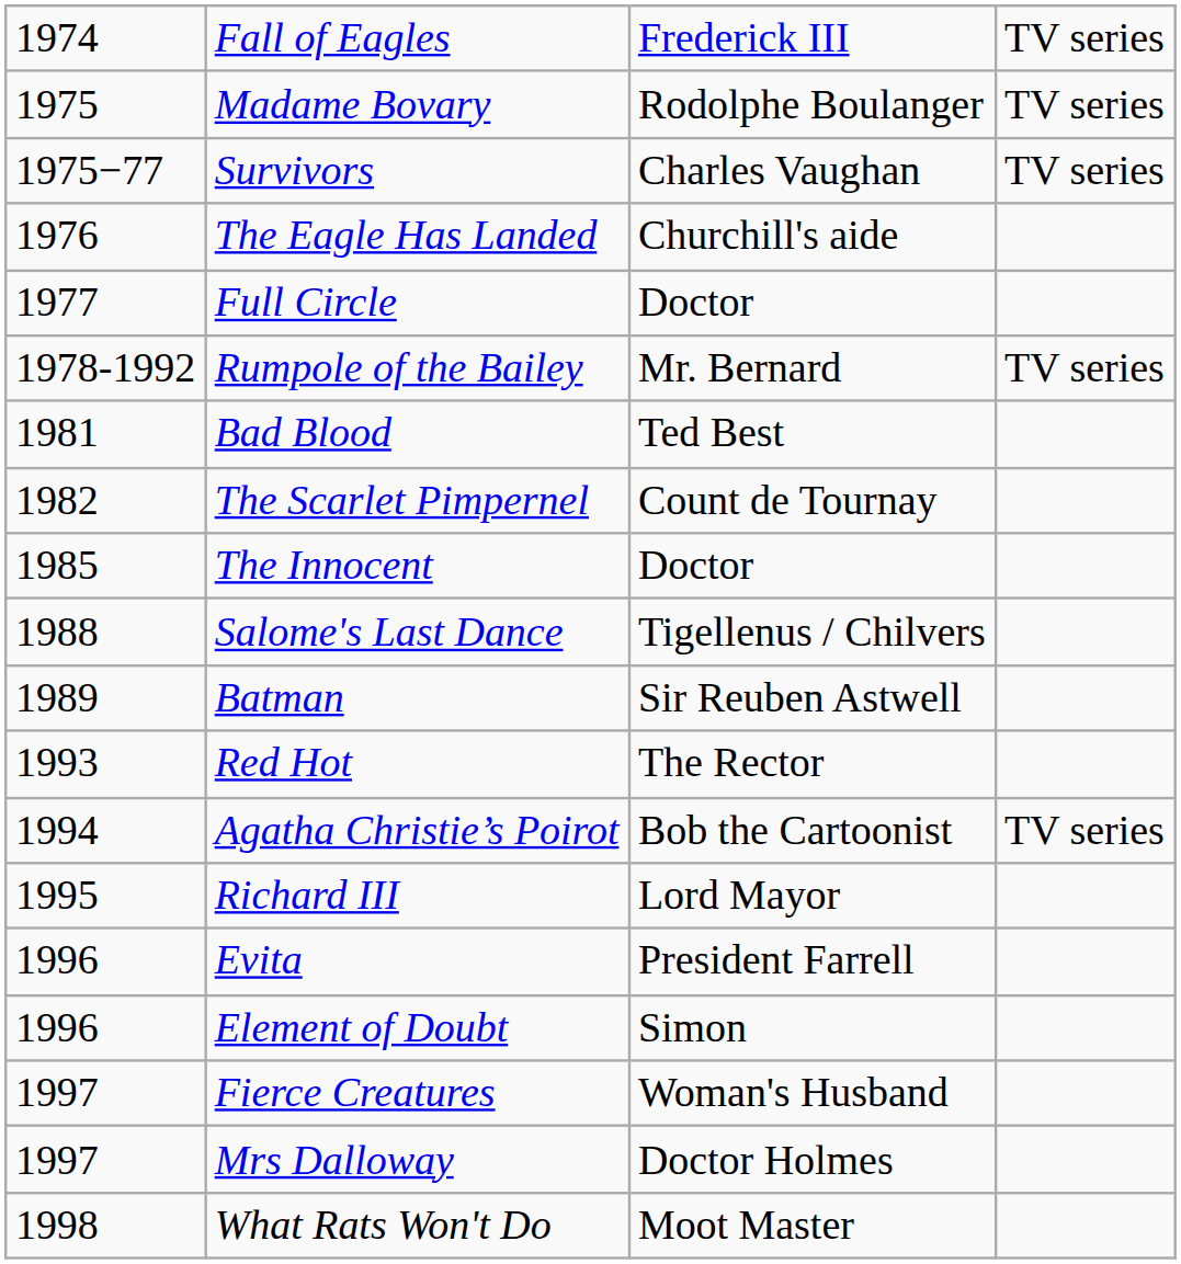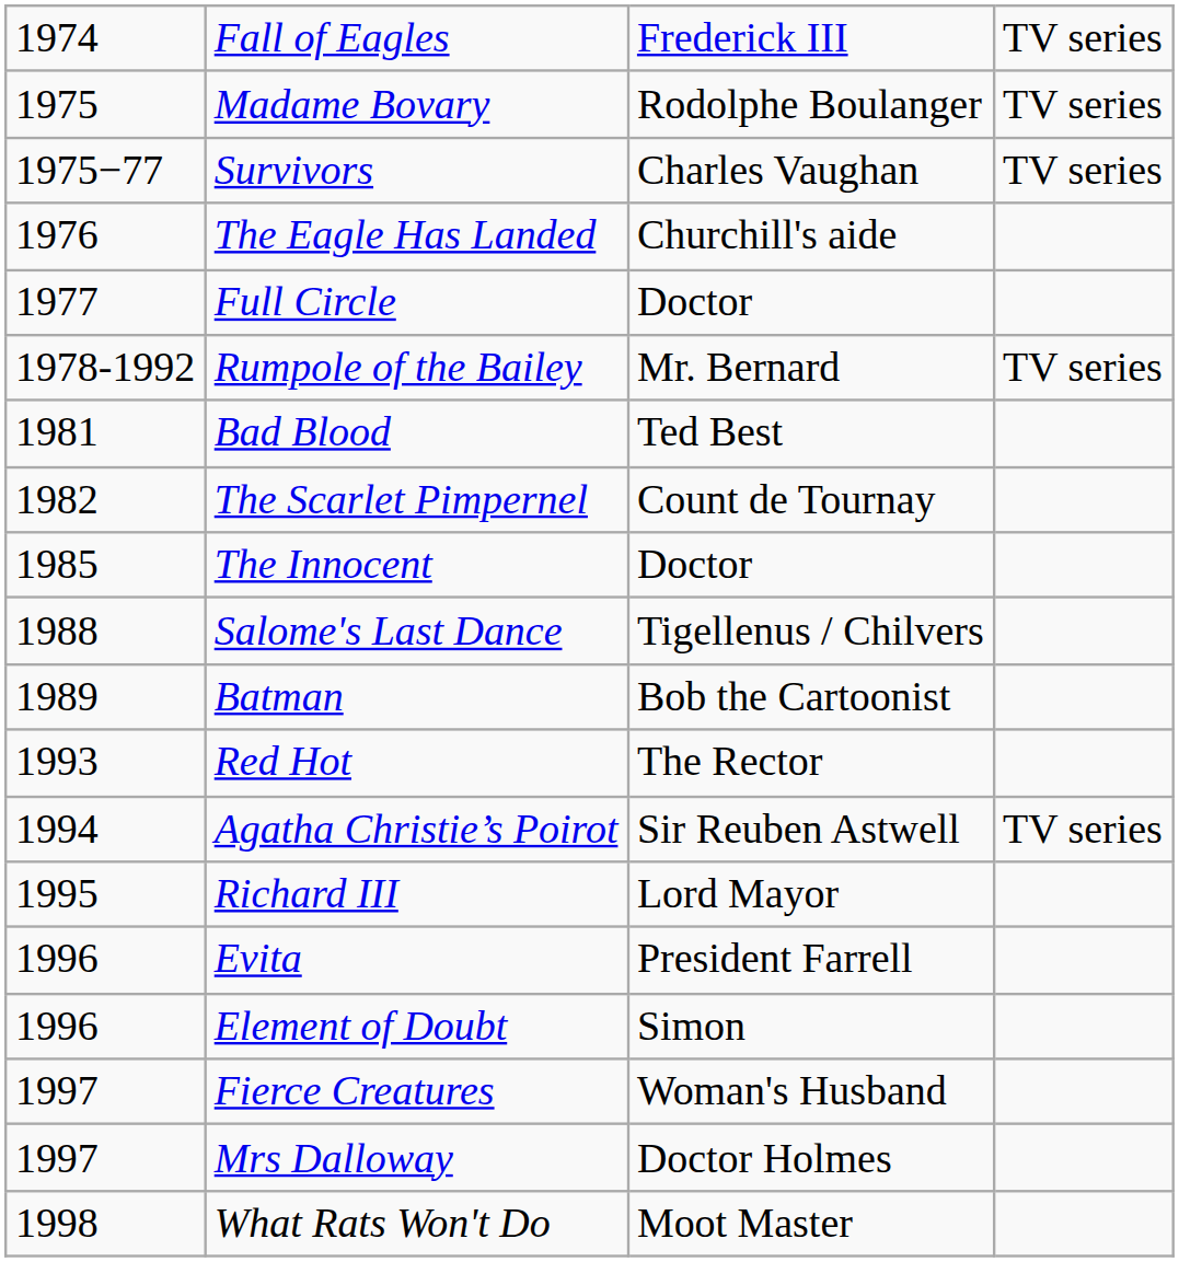Batman | column 3: Sir Reuben Astwell -> Bob the Cartoonist
Agatha Christie’s Poirot | column 3: Bob the Cartoonist -> Sir Reuben Astwell
